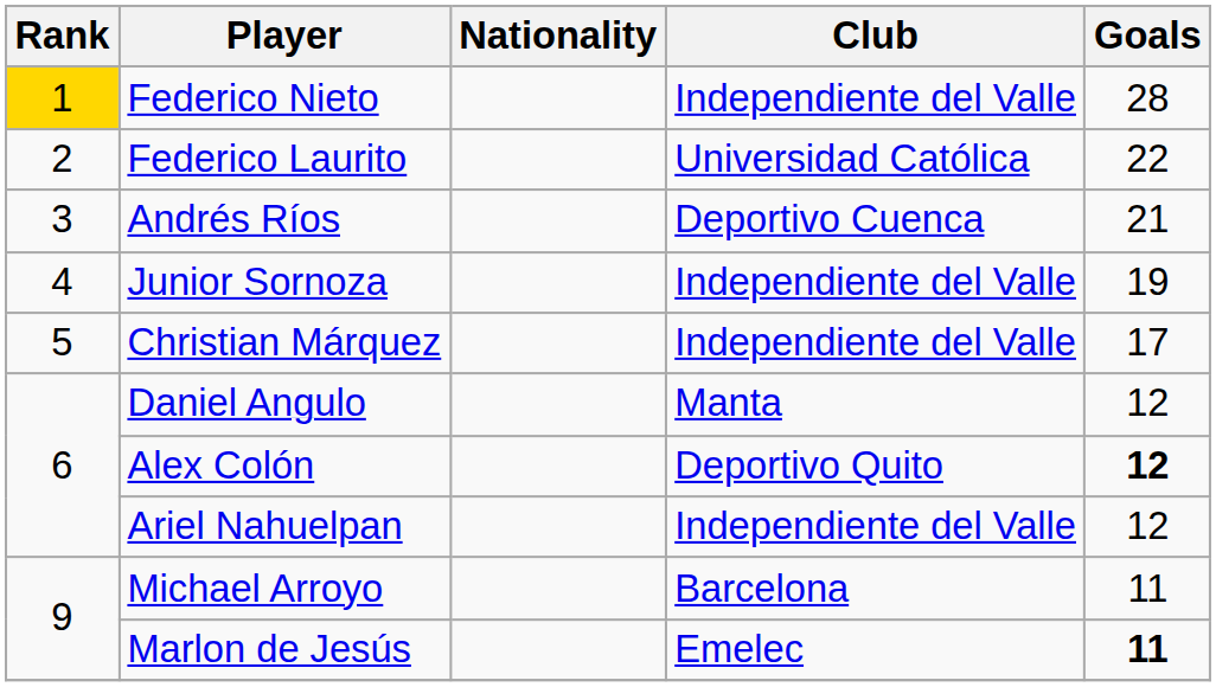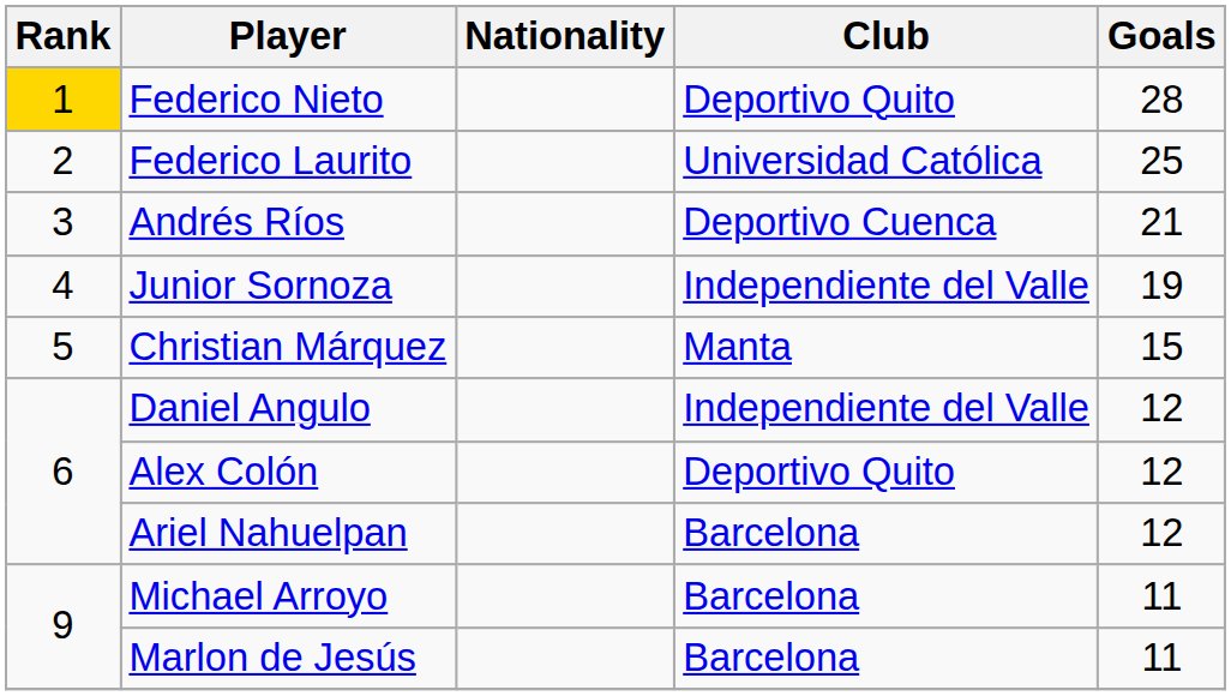Federico Nieto | Club: Independiente del Valle -> Deportivo Quito
Federico Laurito | Goals: 22 -> 25
Christian Márquez | Club: Independiente del Valle -> Manta
Christian Márquez | Goals: 17 -> 15
Daniel Angulo | Club: Manta -> Independiente del Valle
Alex Colón | Goals: bold -> normal
Ariel Nahuelpan | Club: Independiente del Valle -> Barcelona
Marlon de Jesús | Club: Emelec -> Barcelona
Marlon de Jesús | Goals: bold -> normal
